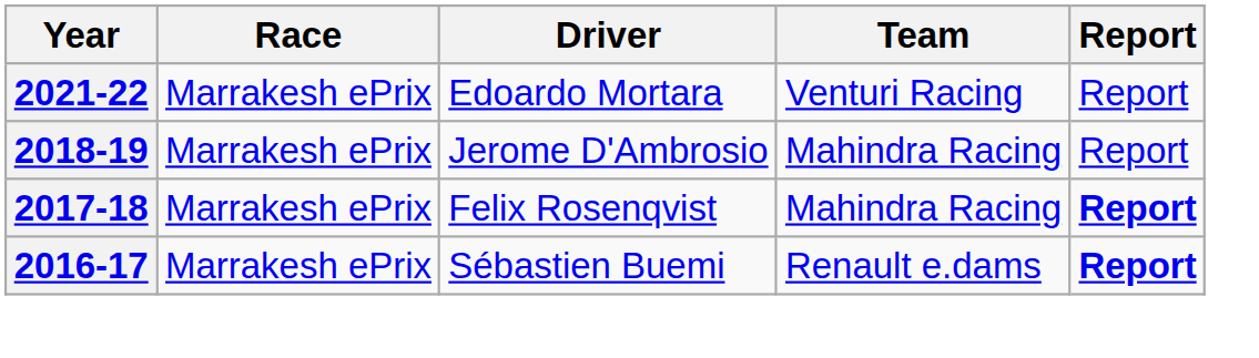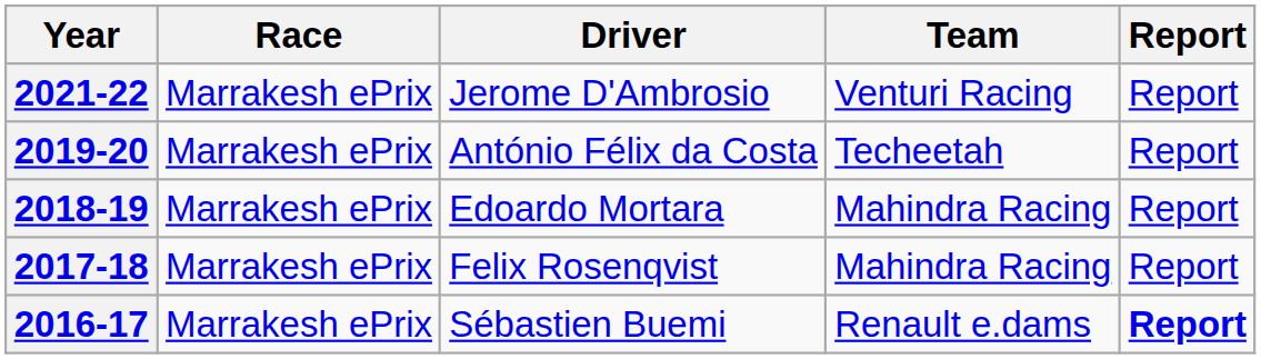2021-22 | Driver: Edoardo Mortara -> Jerome D'Ambrosio
+ row: 2019-20 | Marrakesh ePrix | António Félix da Costa | Techeetah | Report
2018-19 | Driver: Jerome D'Ambrosio -> Edoardo Mortara
2017-18 | Report: bold -> normal
